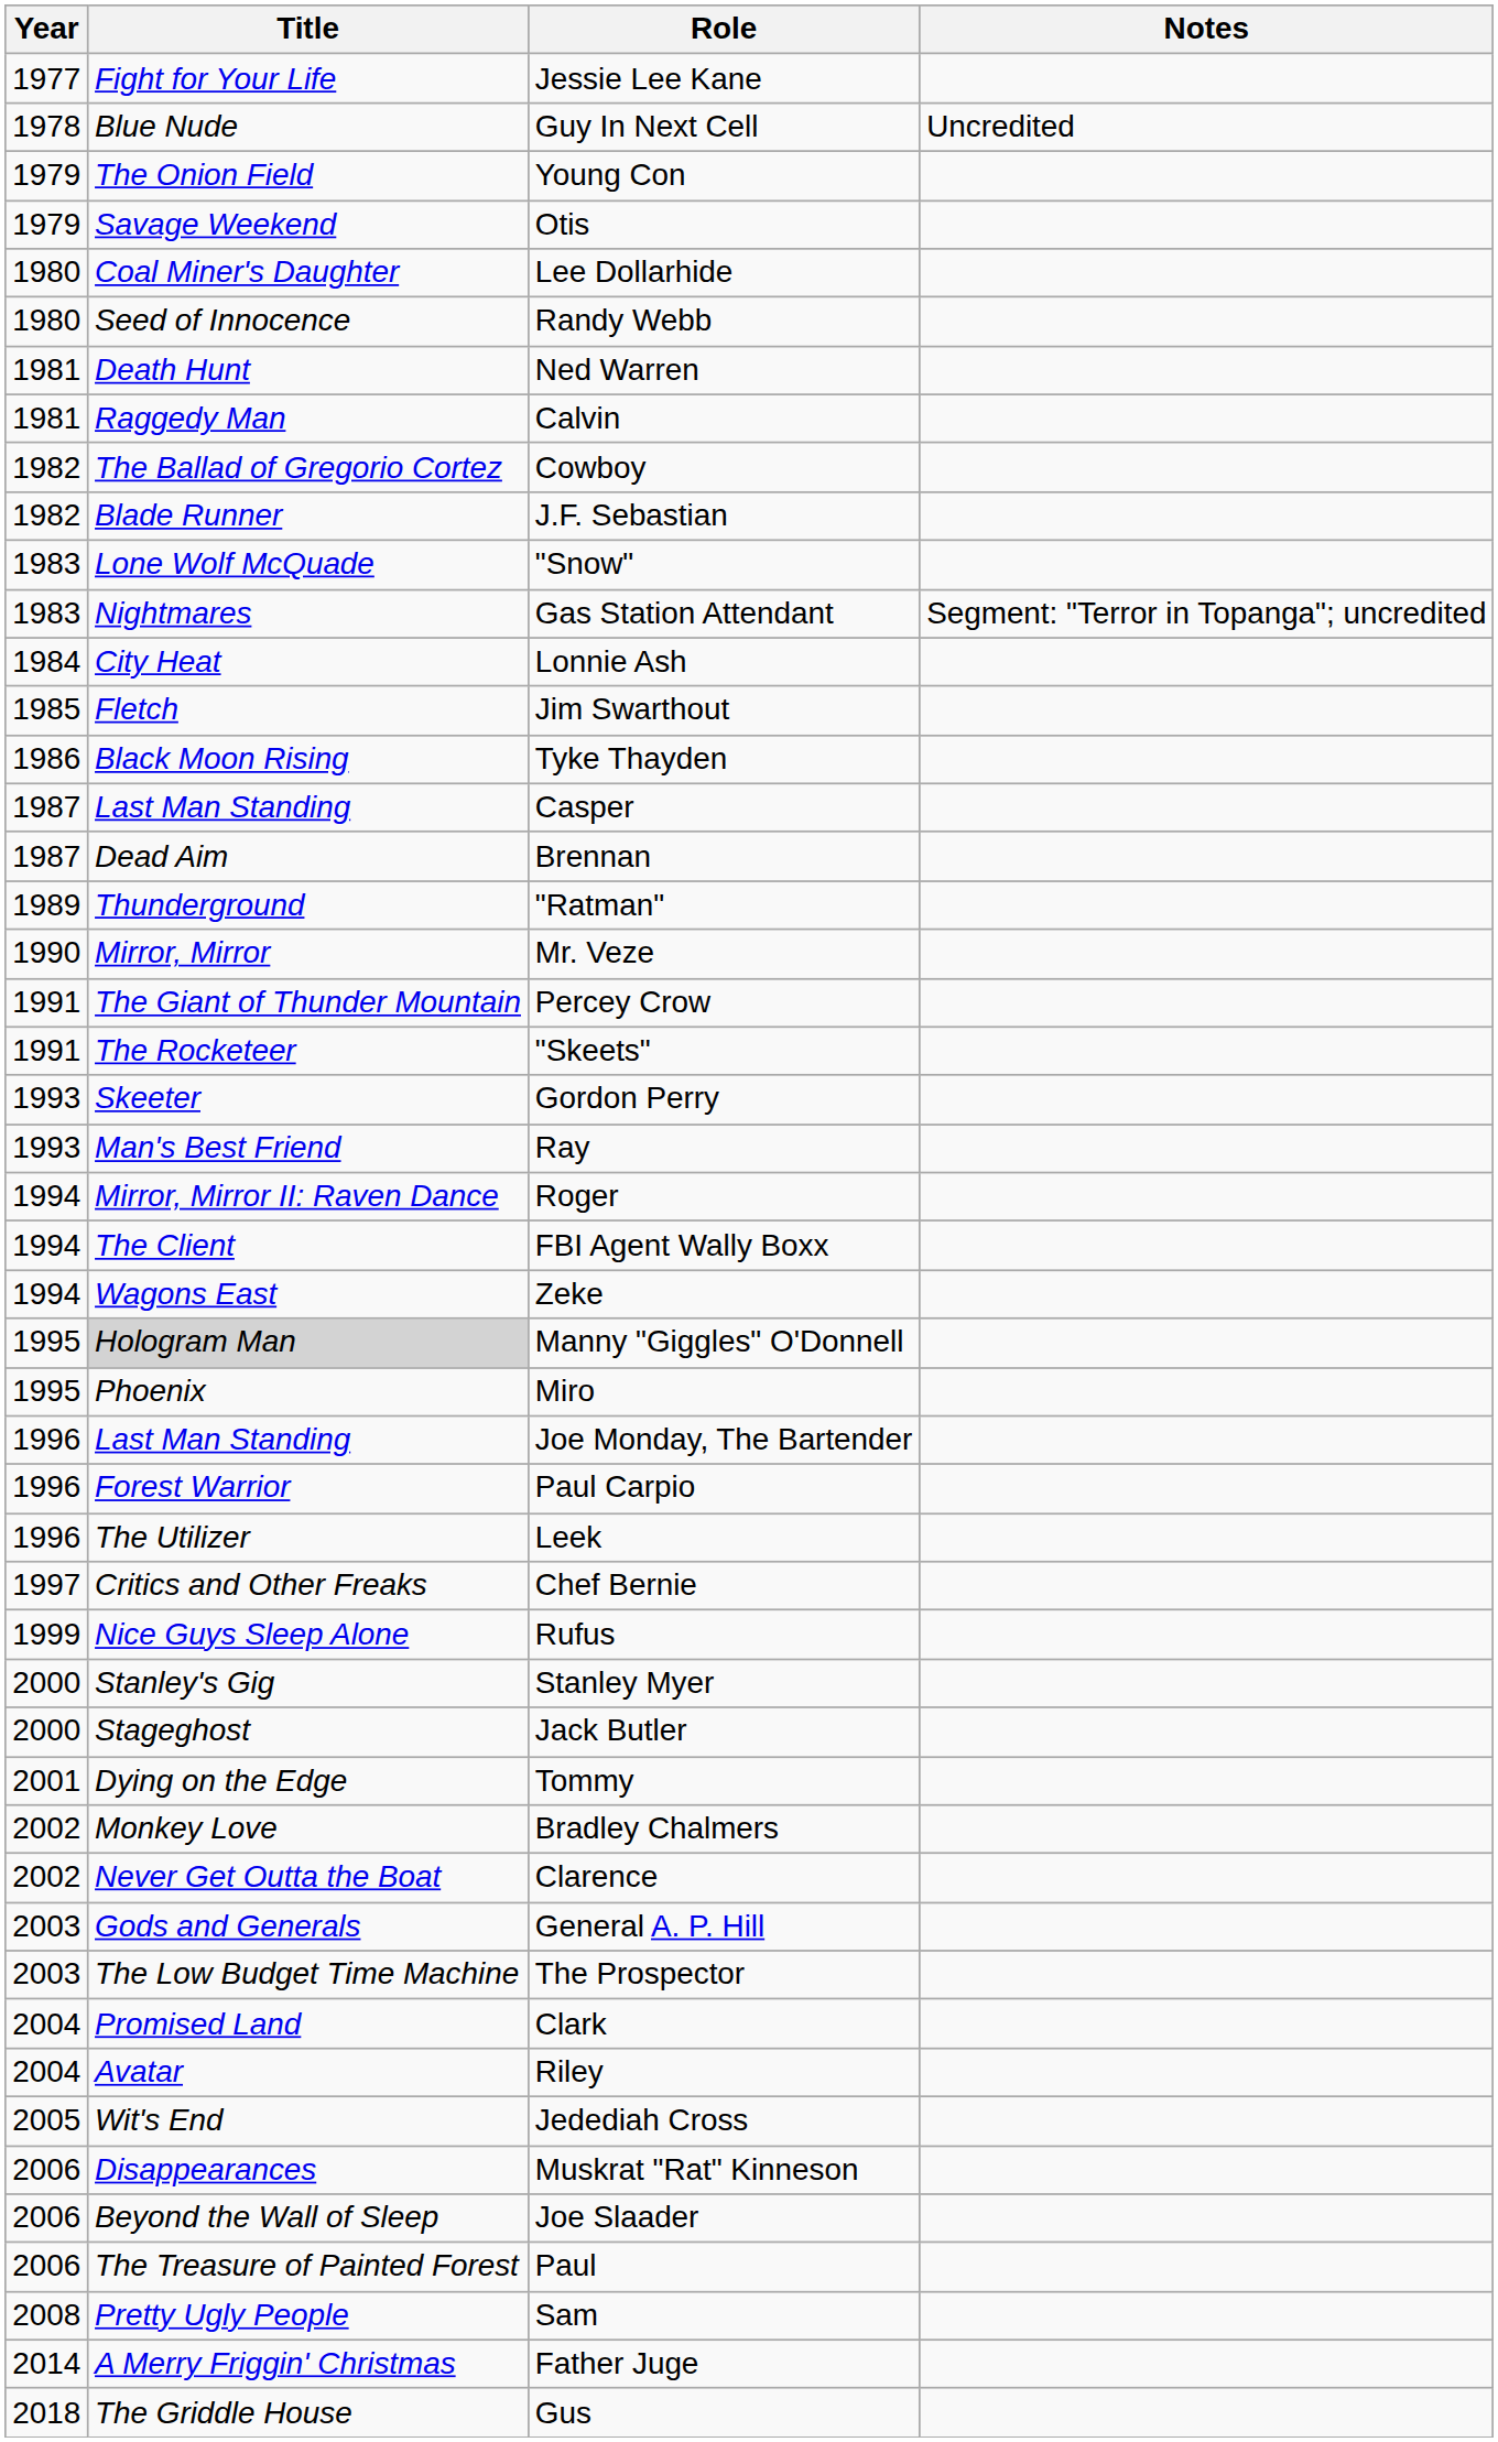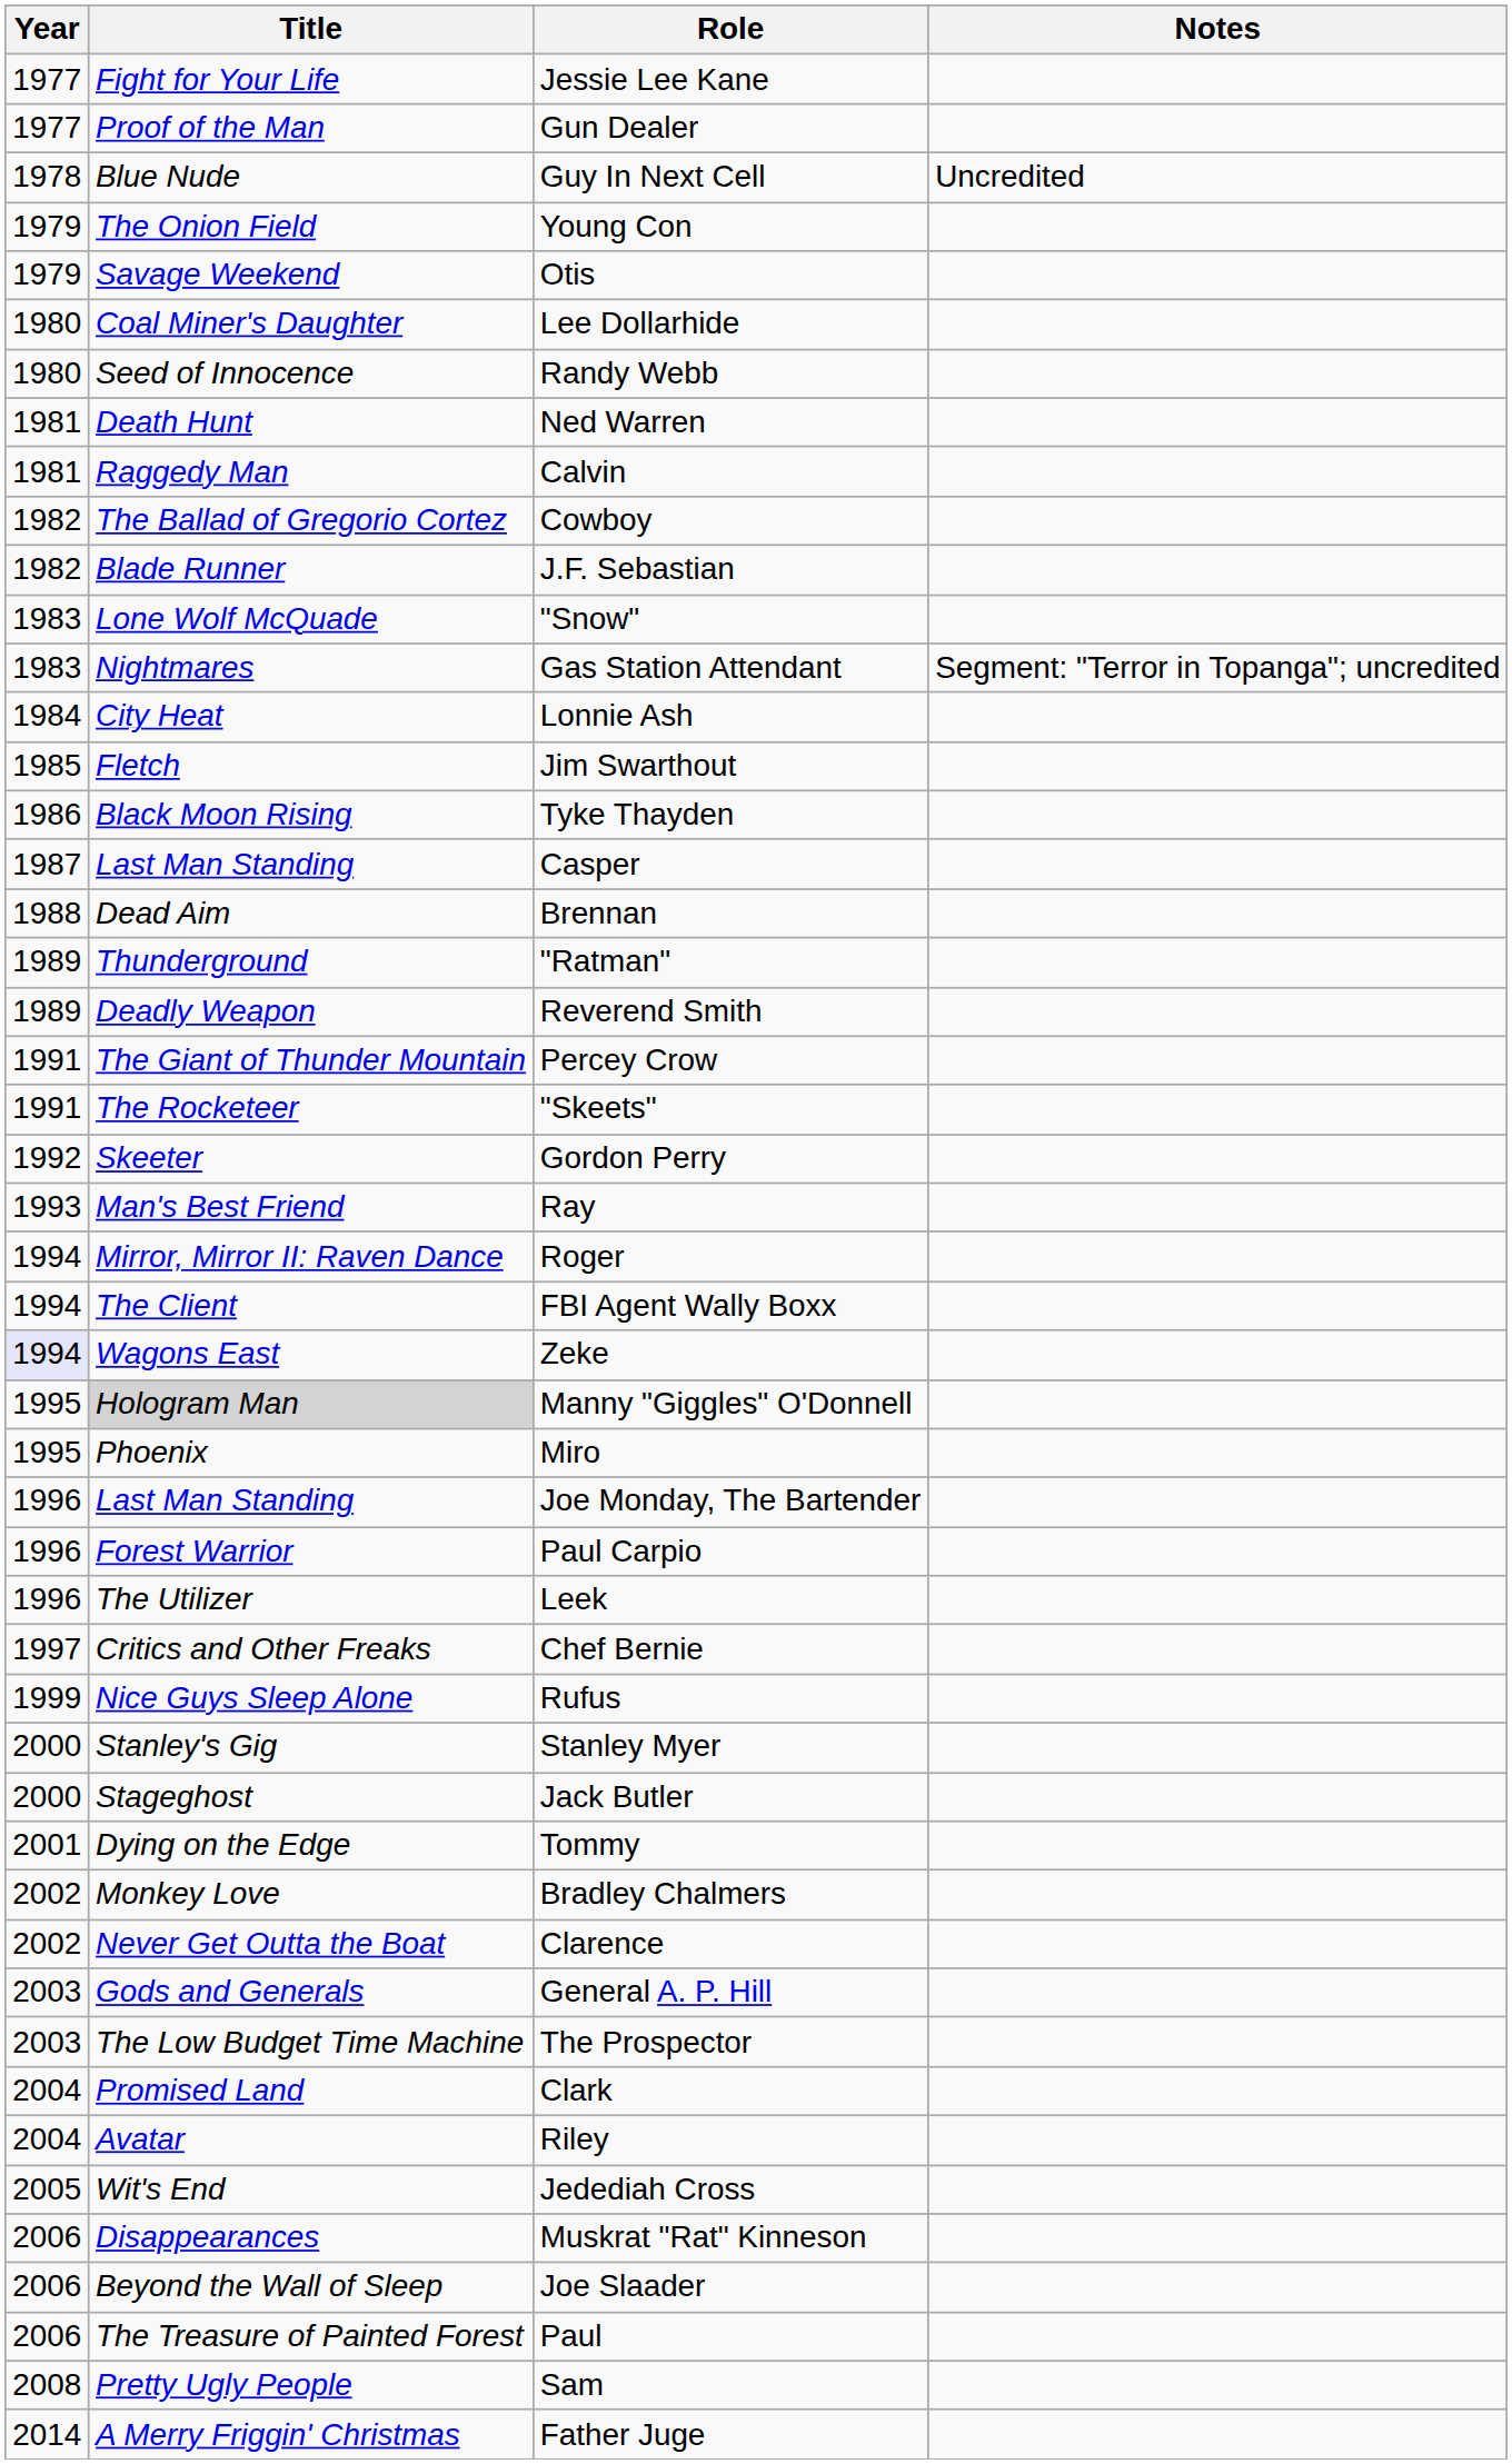+ row: 1977 | Proof of the Man | Gun Dealer
Brennan | Year: 1987 -> 1988
+ row: 1989 | Deadly Weapon | Reverend Smith
- row: 1990 | Mirror, Mirror | Mr. Veze
Gordon Perry | Year: 1993 -> 1992
Zeke | Year: no background -> lavender background
- row: 2018 | The Griddle House | Gus
